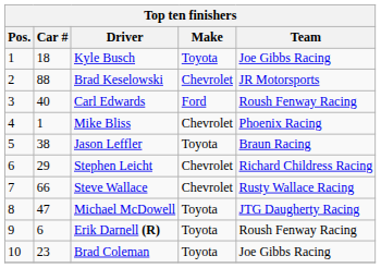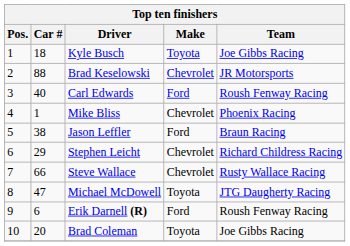Jason Leffler | Make: Toyota -> Ford
Erik Darnell (R) | Make: Toyota -> Ford
Brad Coleman | Car #: 23 -> 20
